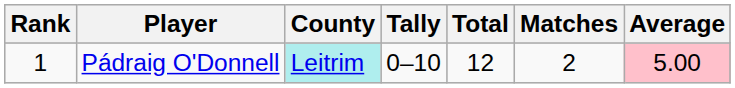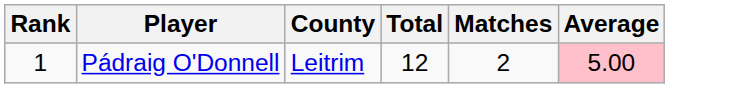- column: Tally | 0–10
Pádraig O'Donnell | County: paleturquoise background -> no background
